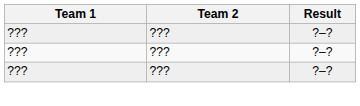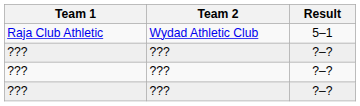+ row: Raja Club Athletic | Wydad Athletic Club | 5–1
